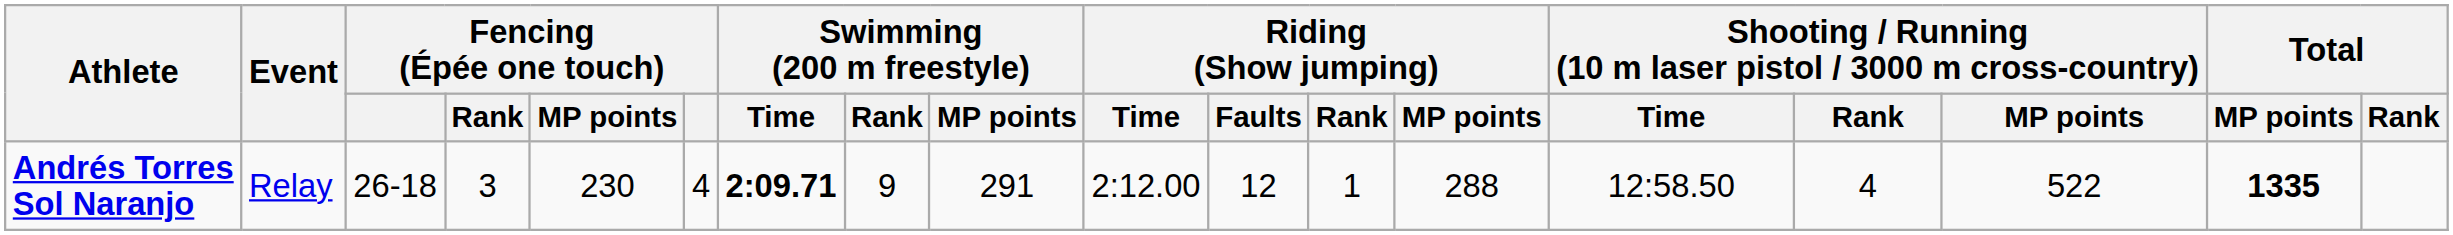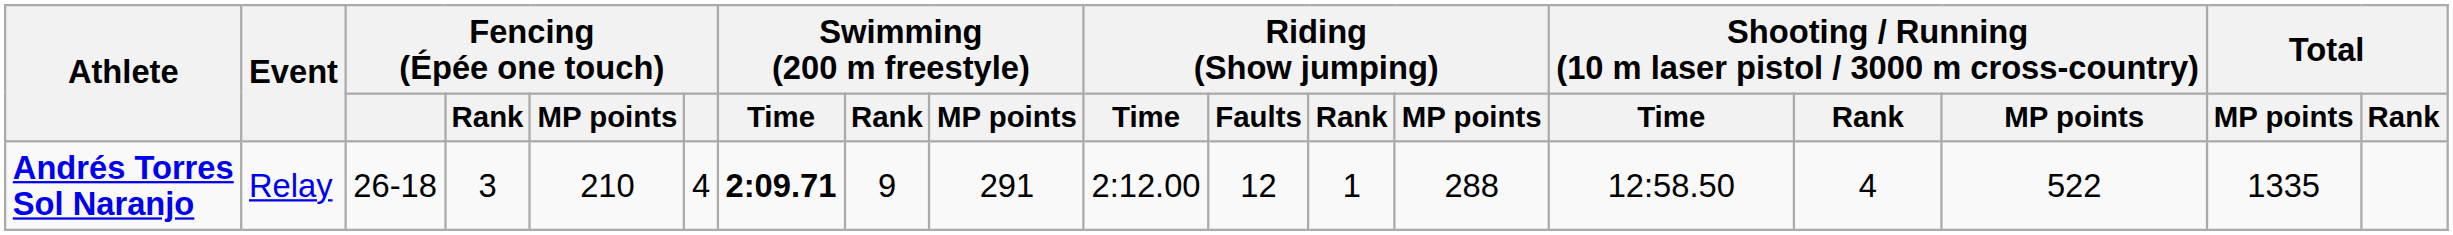Andrés Torres Sol Naranjo | Fencing (Épée one touch) / MP points: 230 -> 210
Andrés Torres Sol Naranjo | Total / MP points: bold -> normal
